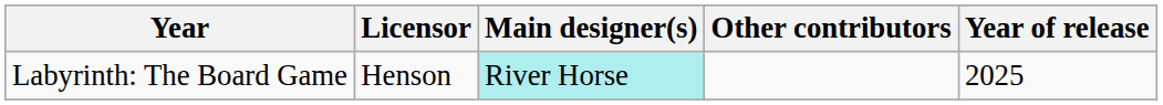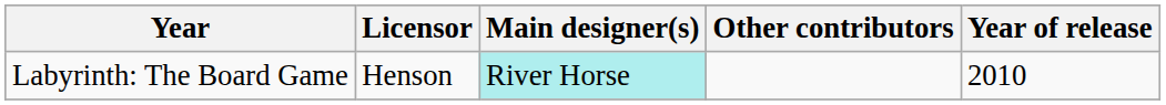Labyrinth: The Board Game | Year of release: 2025 -> 2010
